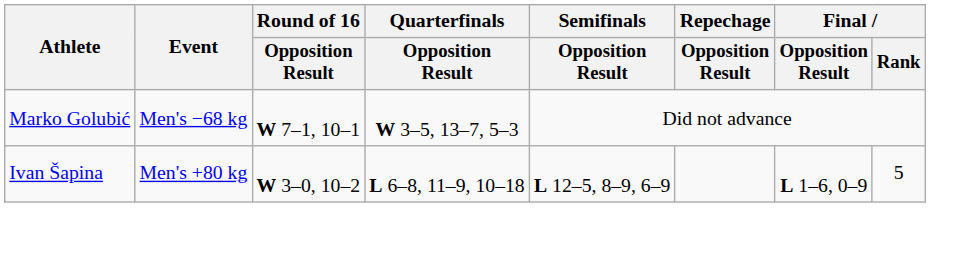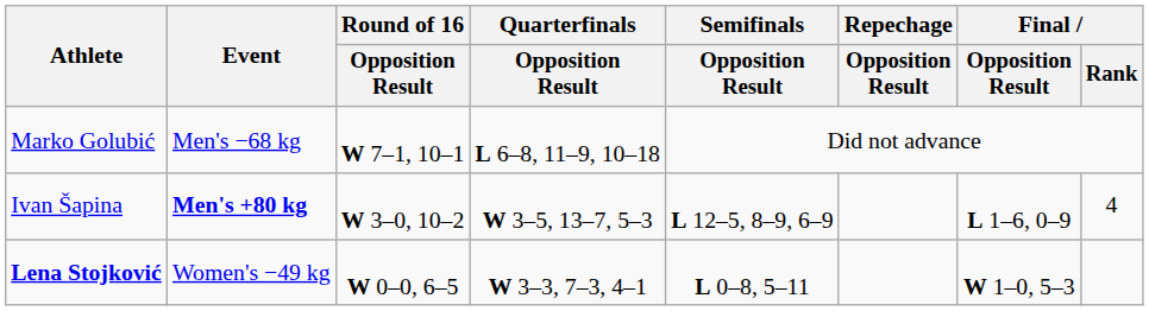Marko Golubić | Quarterfinals / Opposition Result: W 3–5, 13–7, 5–3 -> L 6–8, 11–9, 10–18
Ivan Šapina | Event: normal -> bold
Ivan Šapina | Quarterfinals / Opposition Result: L 6–8, 11–9, 10–18 -> W 3–5, 13–7, 5–3
Ivan Šapina | Final / Rank: 5 -> 4
+ row: Lena Stojković | Women's −49 kg | W 0–0, 6–5 | W 3–3, 7–3, 4–1 | L 0–8, 5–11 | W 1–0, 5–3
